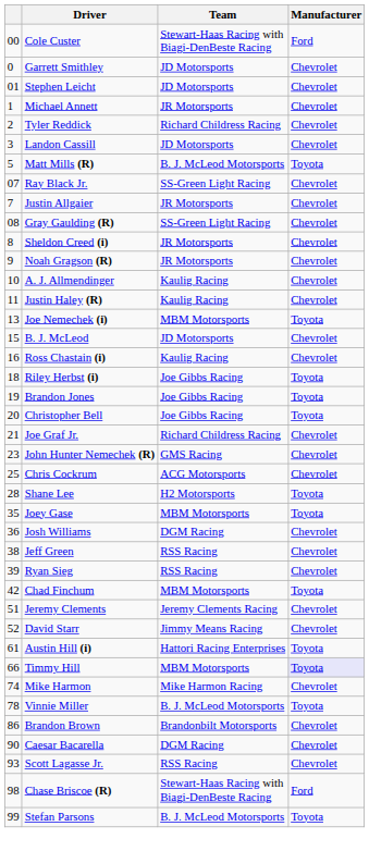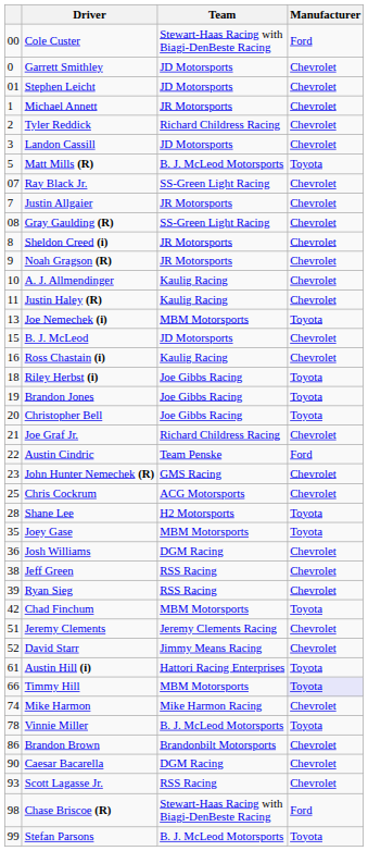+ row: 22 | Austin Cindric | Team Penske | Ford
